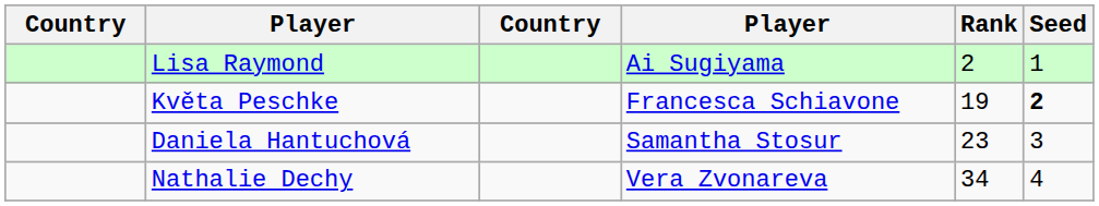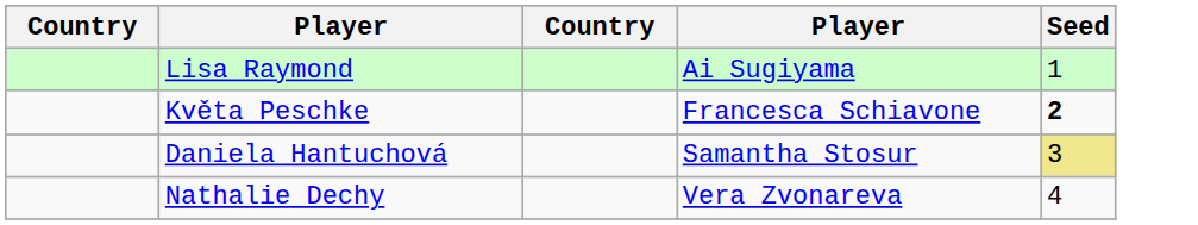- column: Rank | 2 | 19 | 23 | 34
Daniela Hantuchová | Seed: no background -> khaki background
